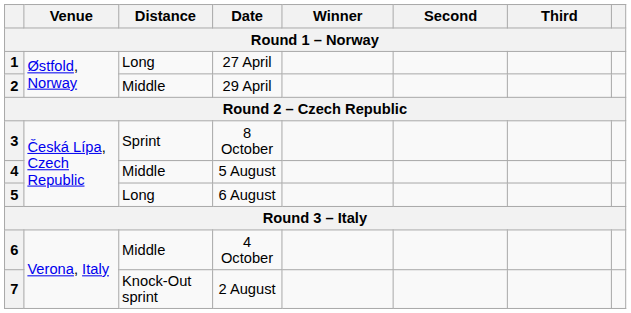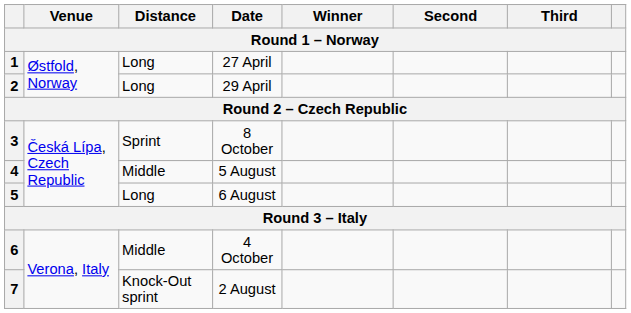2 | Distance: Middle -> Long
